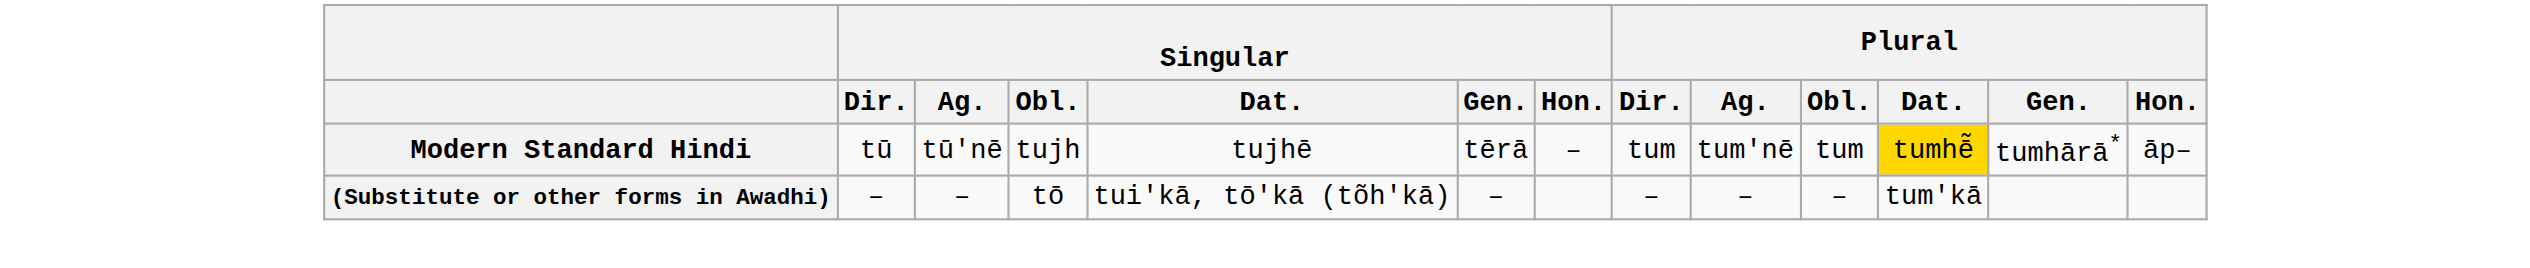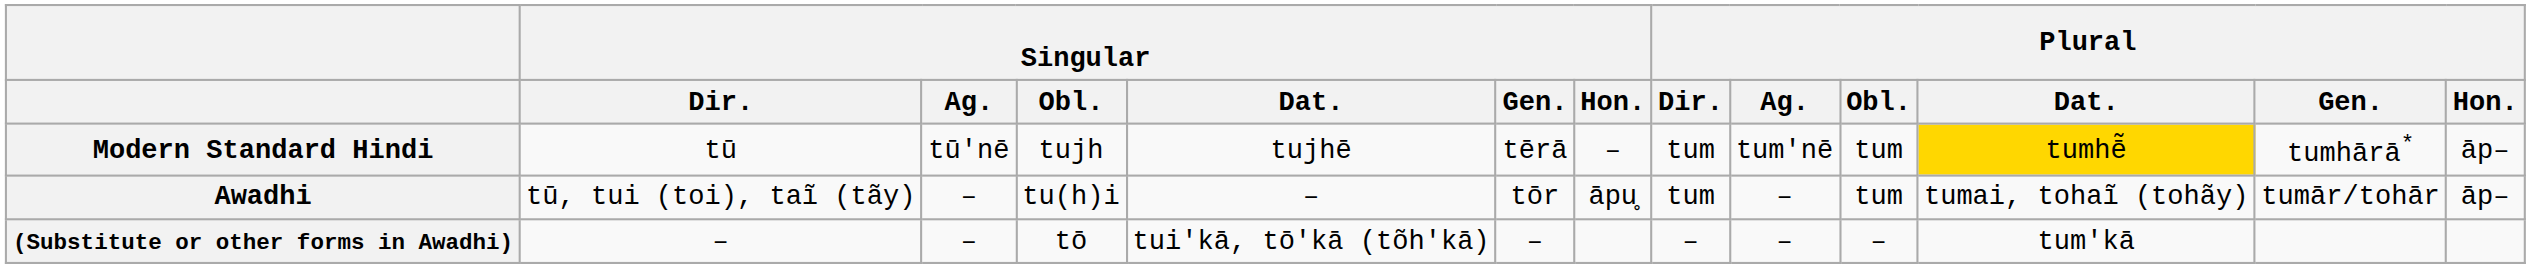+ row: Awadhi | tū, tui (toi), taĩ (tãy) | – | tu(h)i | – | tōr | āpu̥ | tum | – | tum | tumai, tohaĩ (tohãy) | tumār/tohār | āp–
